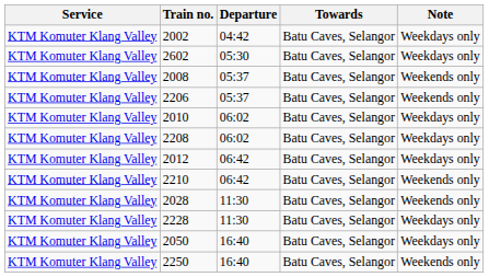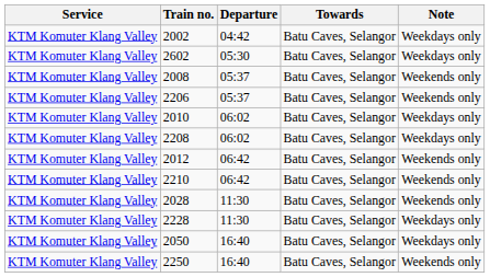2012 | Note: Weekdays only -> Weekends only
